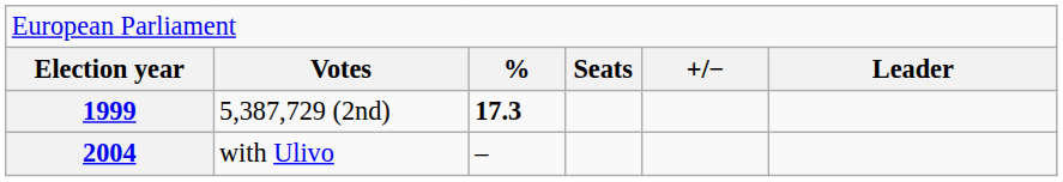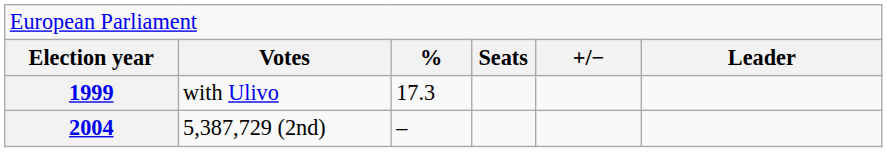1999 | column 2: 5,387,729 (2nd) -> with Ulivo
1999 | column 3: bold -> normal
2004 | column 2: with Ulivo -> 5,387,729 (2nd)
